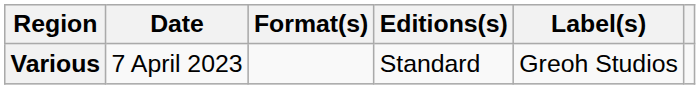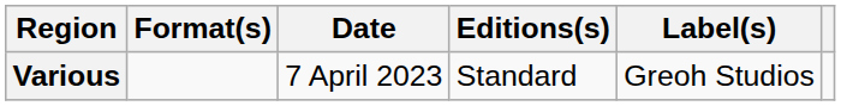columns swapped: Date <-> Format(s)
